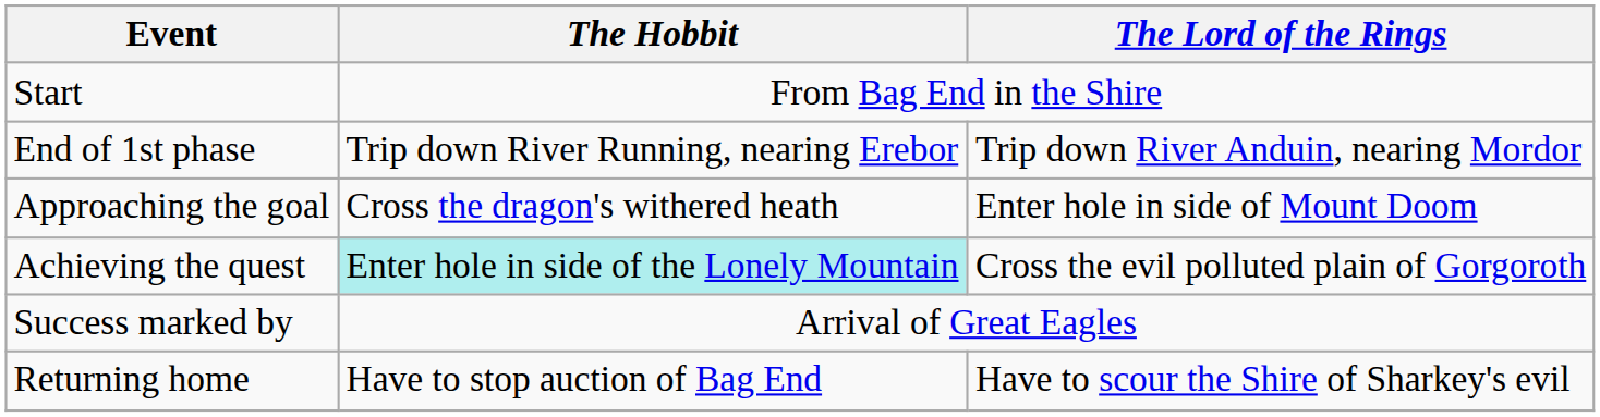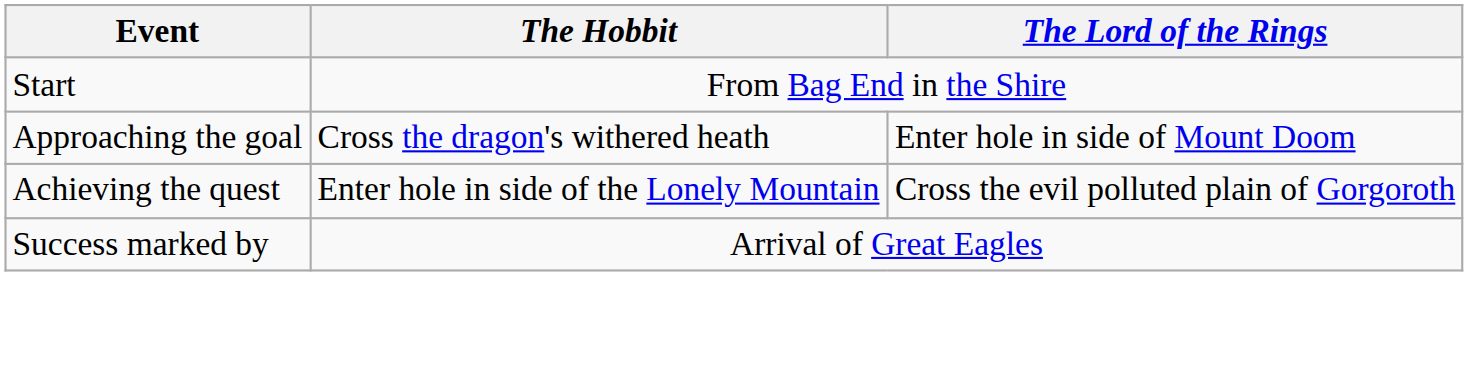- row: End of 1st phase | Trip down River Running, nearing Erebor | Trip down River Anduin, nearing Mordor
Achieving the quest | The Hobbit: paleturquoise background -> no background
- row: Returning home | Have to stop auction of Bag End | Have to scour the Shire of Sharkey's evil
